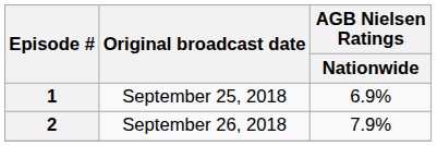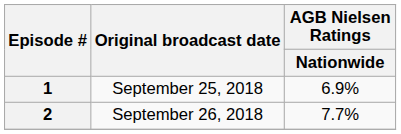2 | AGB Nielsen Ratings / Nationwide: 7.9% -> 7.7%
